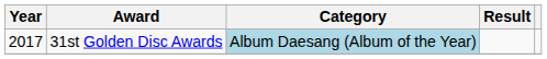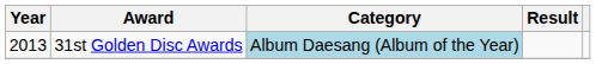31st Golden Disc Awards | Year: 2017 -> 2013
